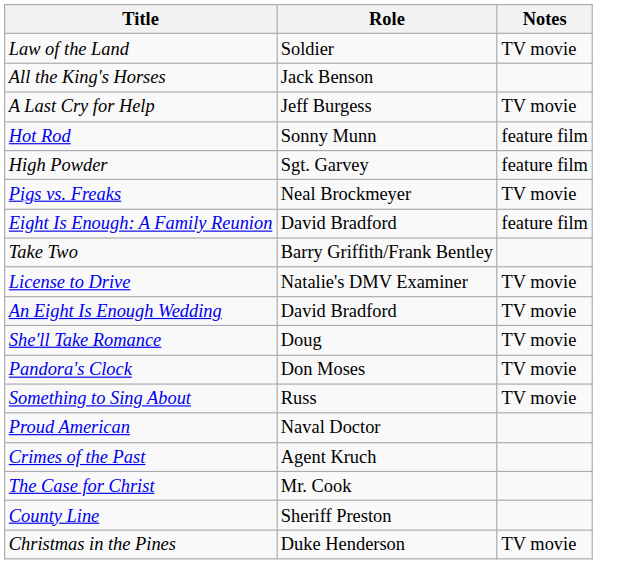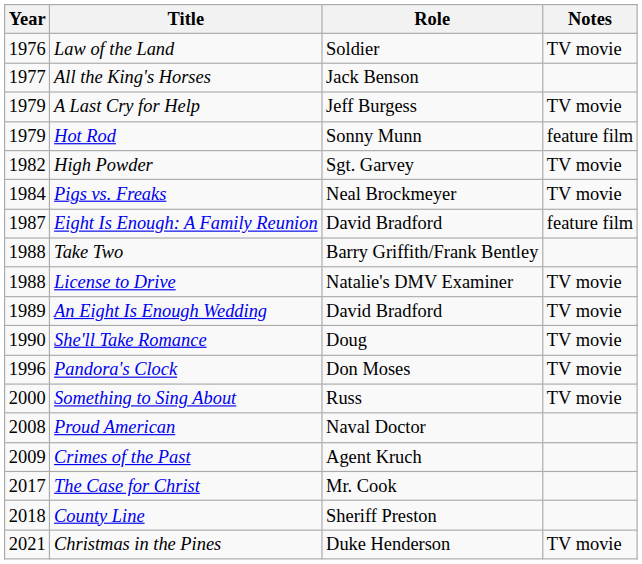+ column: Year | 1976 | 1977 | 1979 | 1979 | 1982 | 1984 | 1987 | 1988 | 1988 | 1989 | 1990 | 1996 | 2000 | 2008 | 2009 | 2017 | 2018 | 2021
High Powder | Notes: feature film -> TV movie
